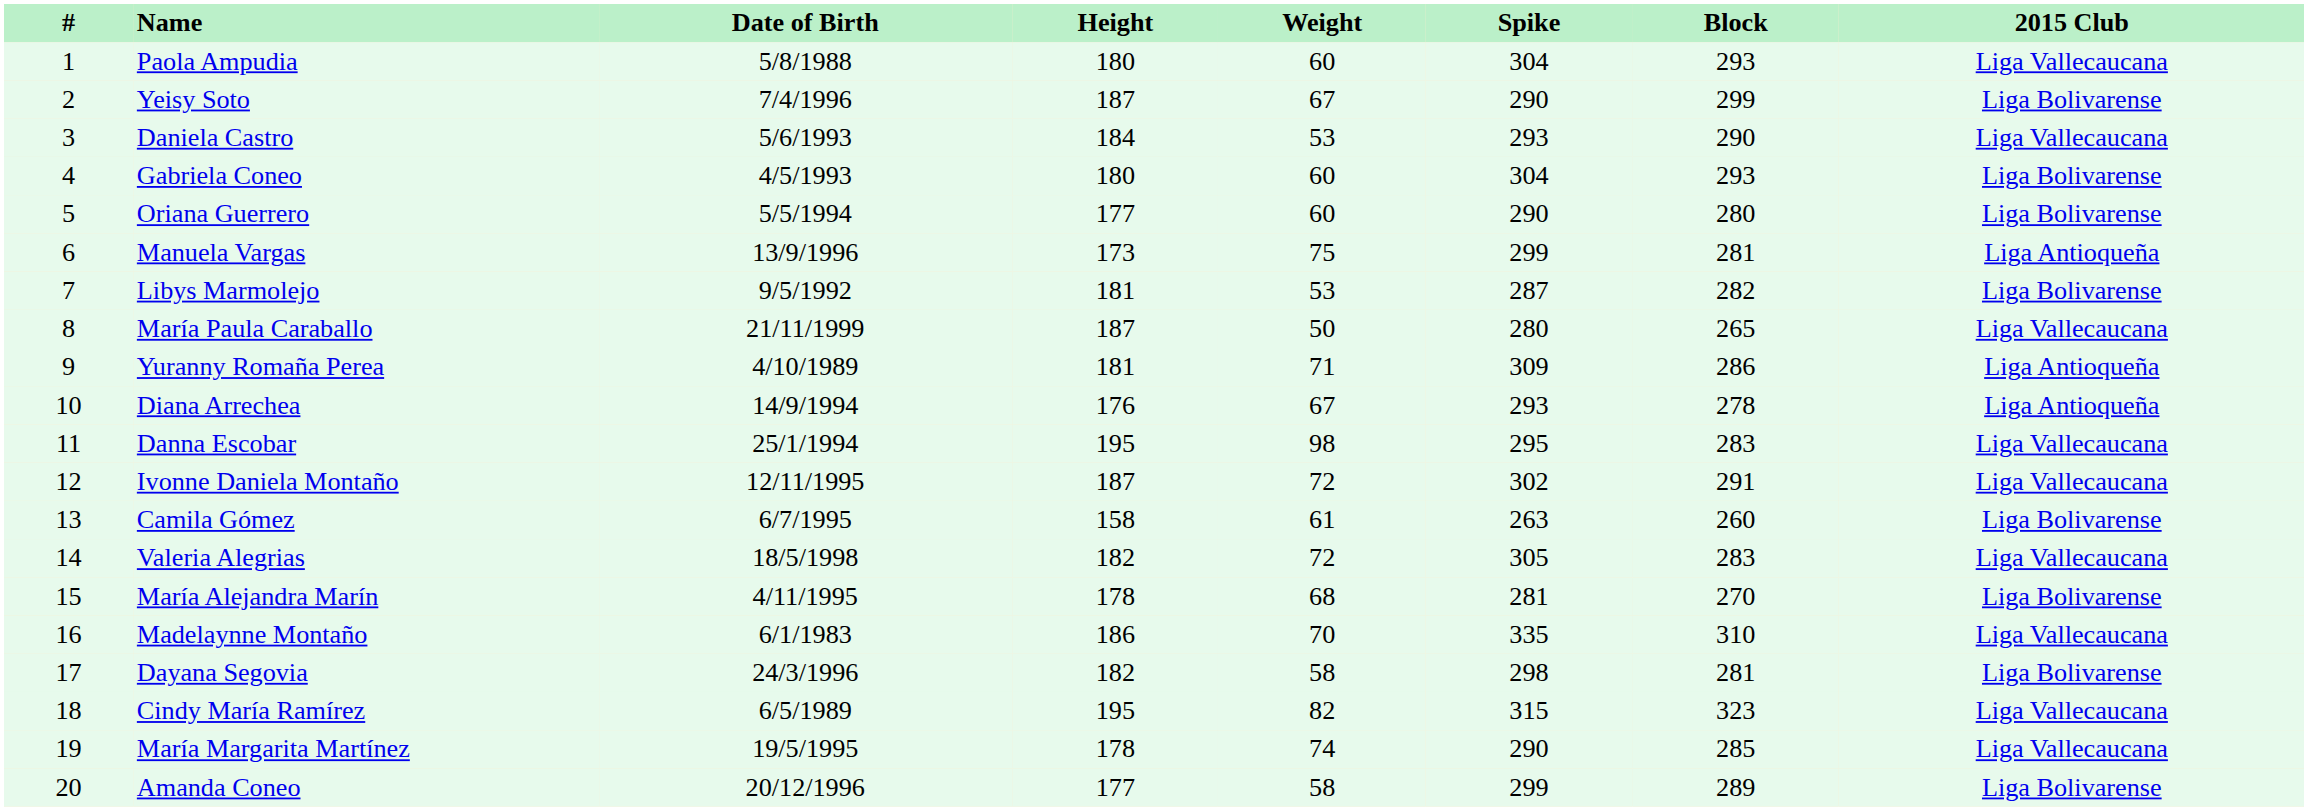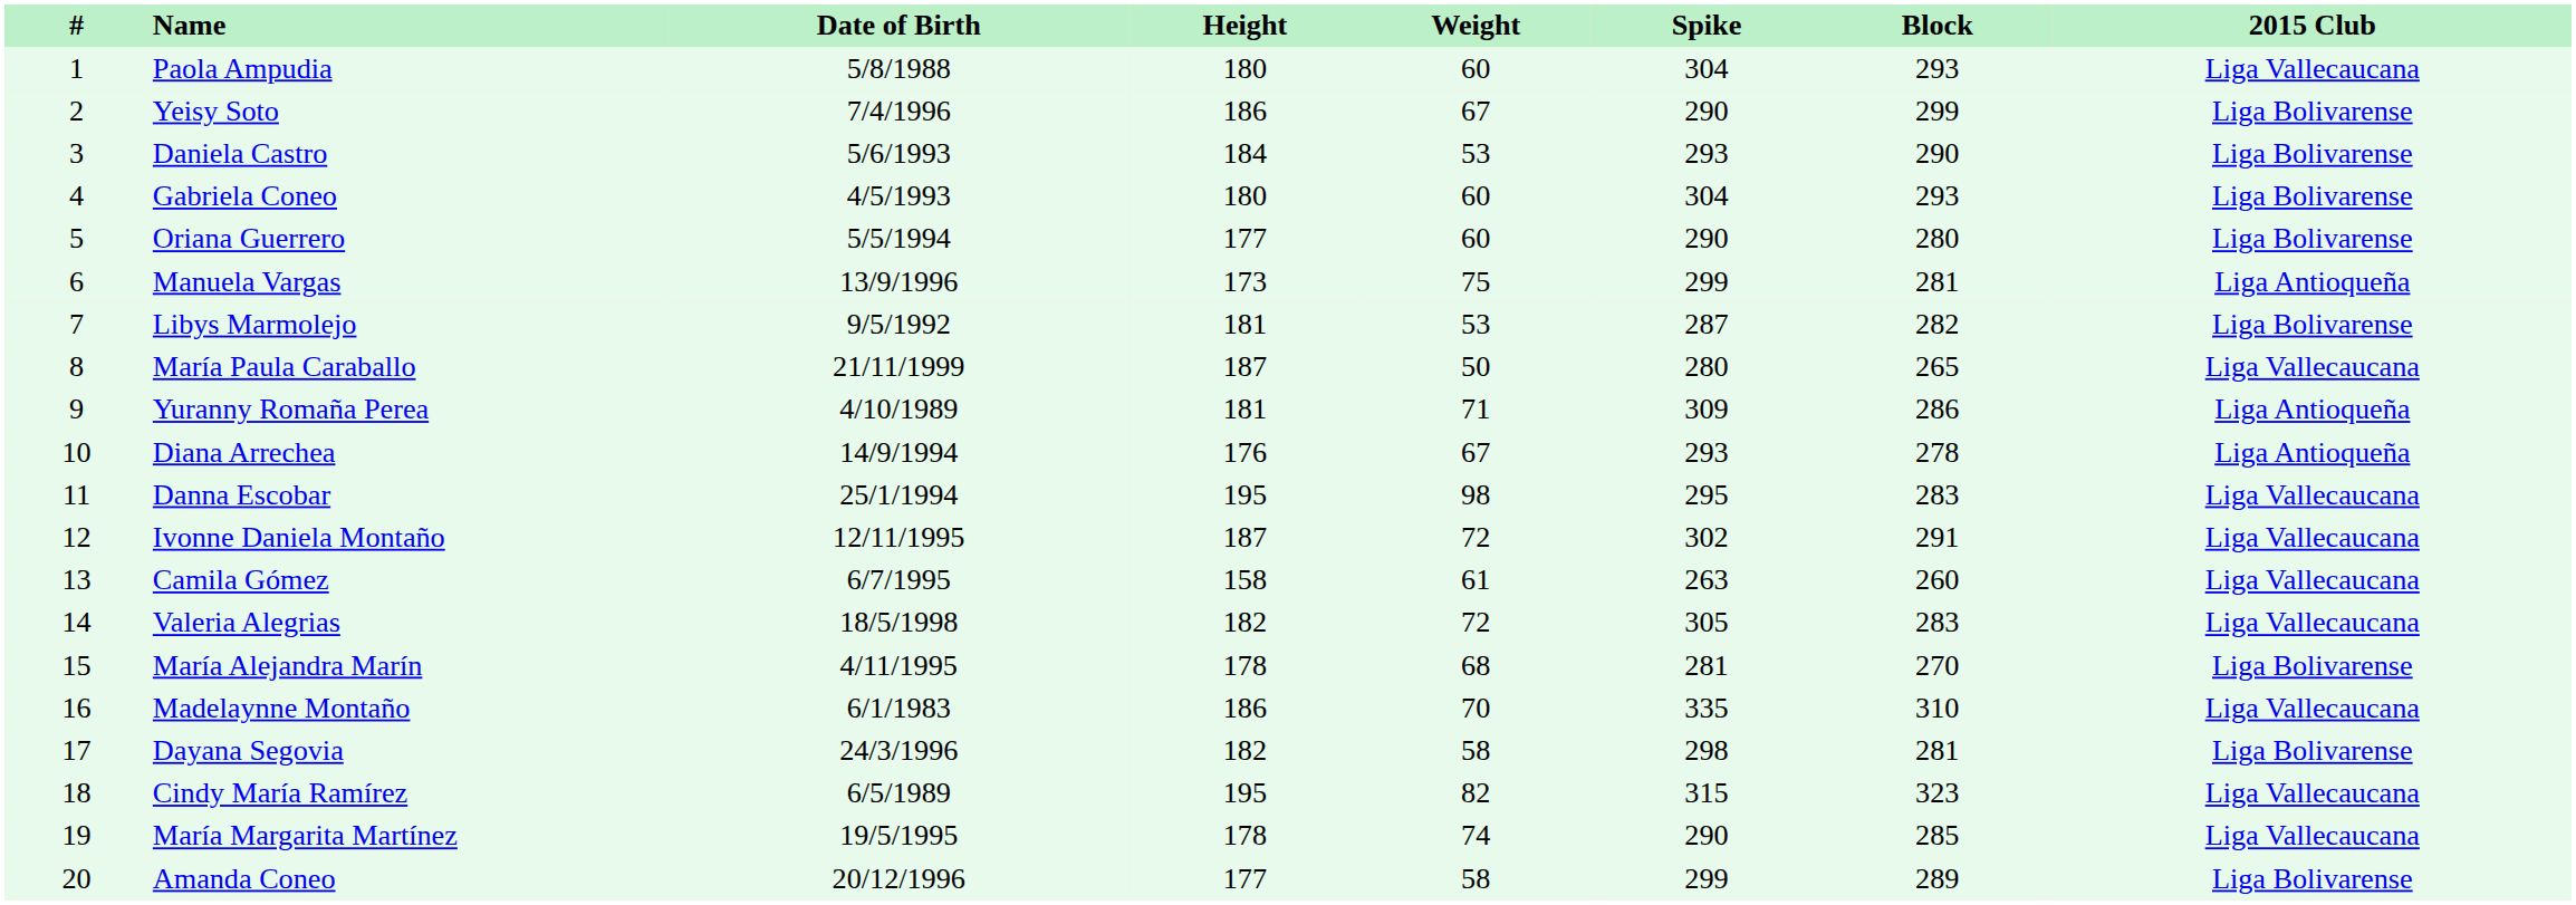Yeisy Soto | Height: 187 -> 186
Daniela Castro | 2015 Club: Liga Vallecaucana -> Liga Bolivarense
Camila Gómez | 2015 Club: Liga Bolivarense -> Liga Vallecaucana
